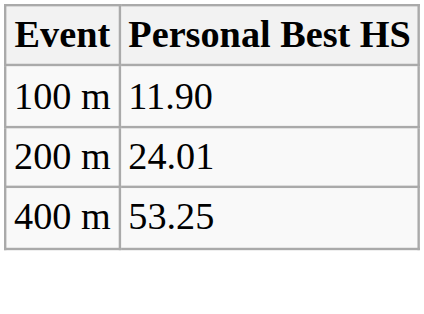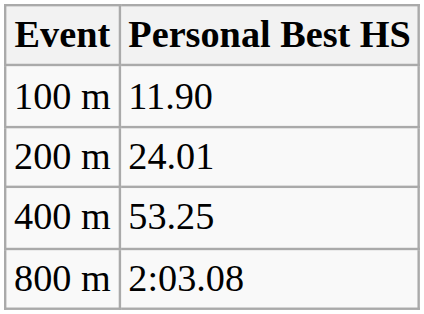+ row: 800 m | 2:03.08
